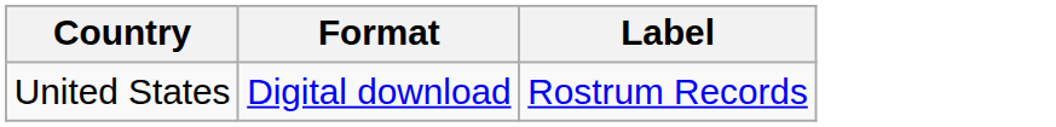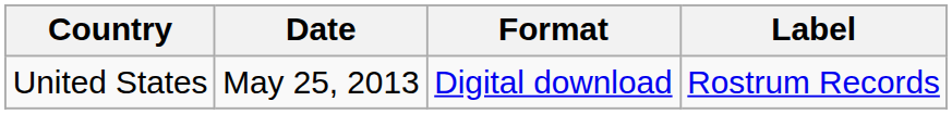+ column: Date | May 25, 2013
